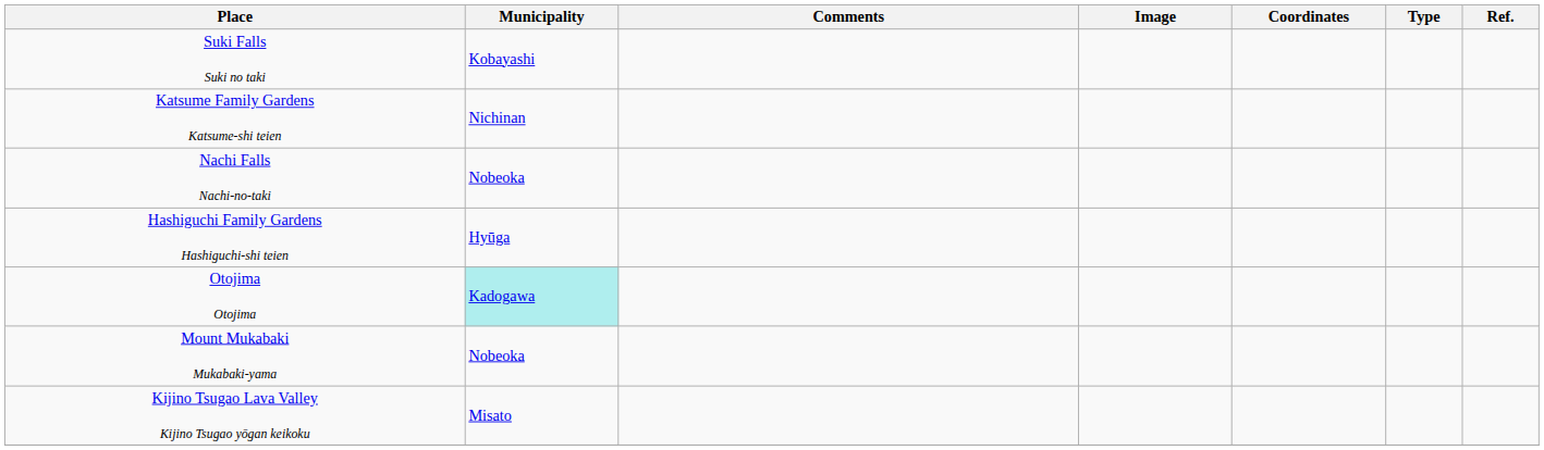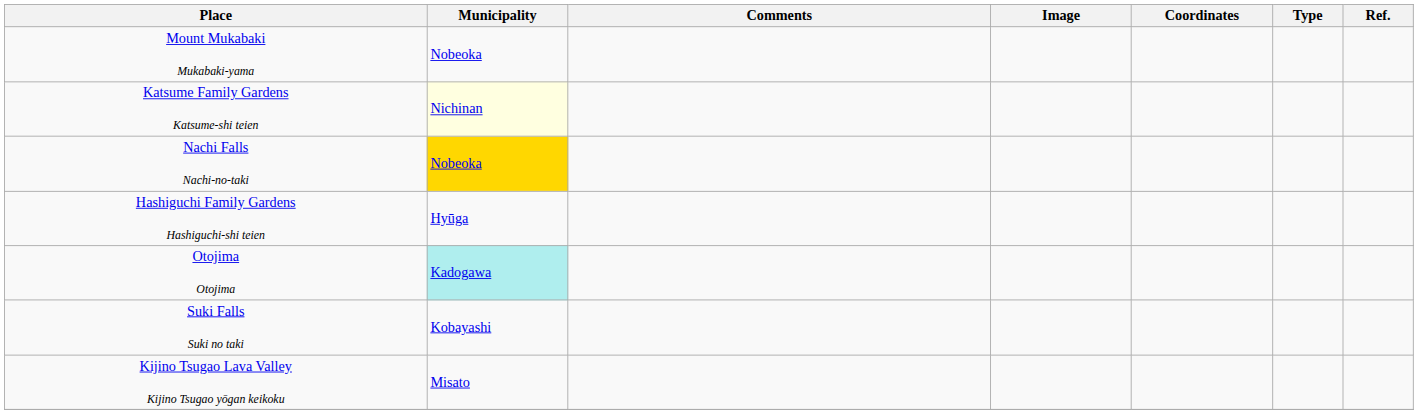rows swapped: Suki Falls Suki no taki <-> Mount Mukabaki Mukabaki-yama
Katsume Family Gardens Katsume-shi teien | Municipality: no background -> lightyellow background
Nachi Falls Nachi-no-taki | Municipality: no background -> gold background
